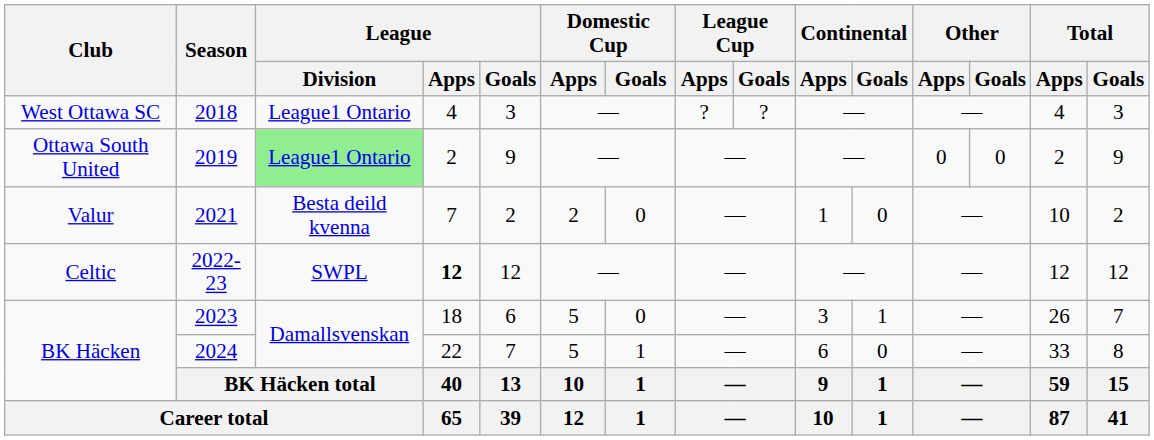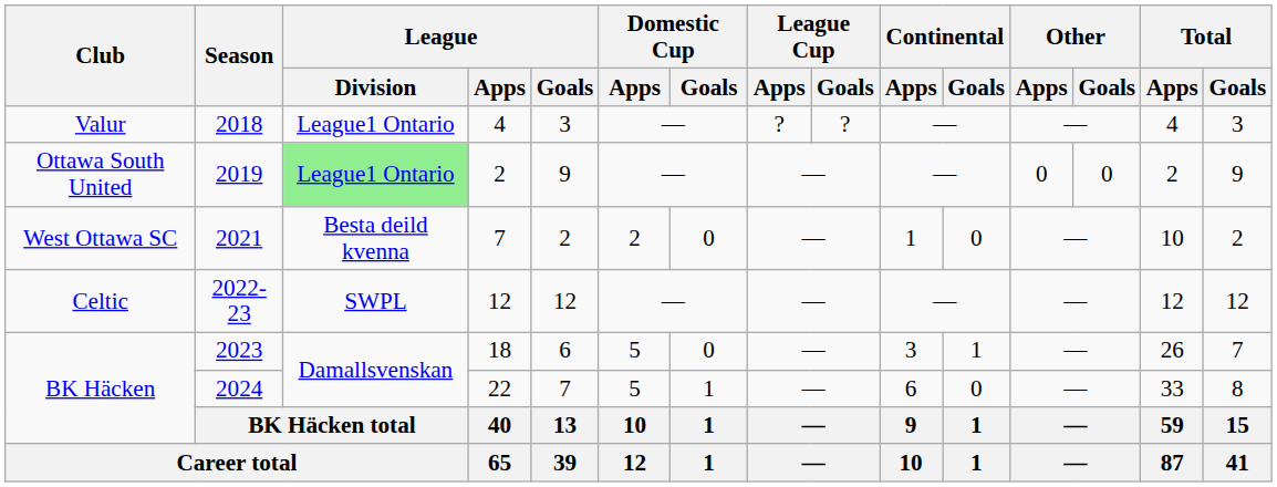2018 | Club: West Ottawa SC -> Valur
2021 | Club: Valur -> West Ottawa SC
2022-23 | League / Apps: bold -> normal
